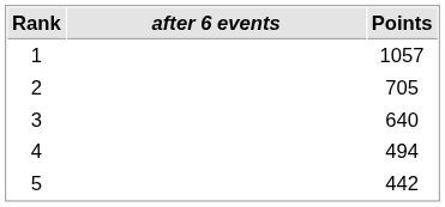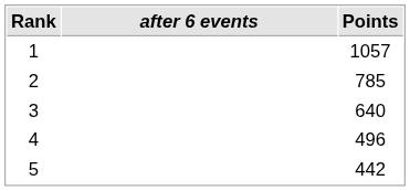2 | Points: 705 -> 785
4 | Points: 494 -> 496
